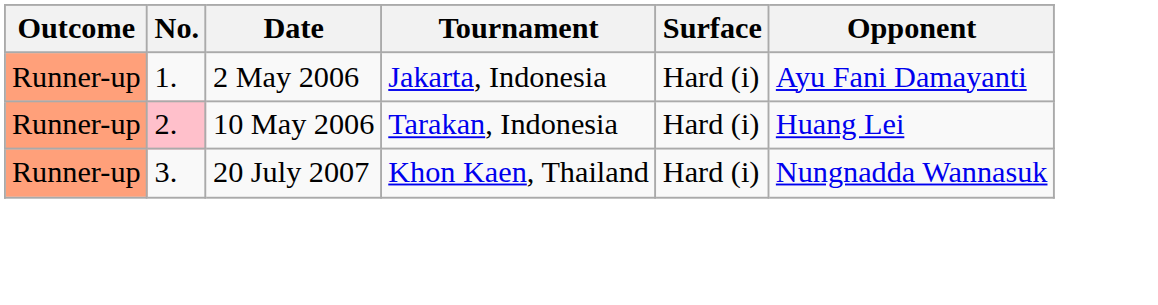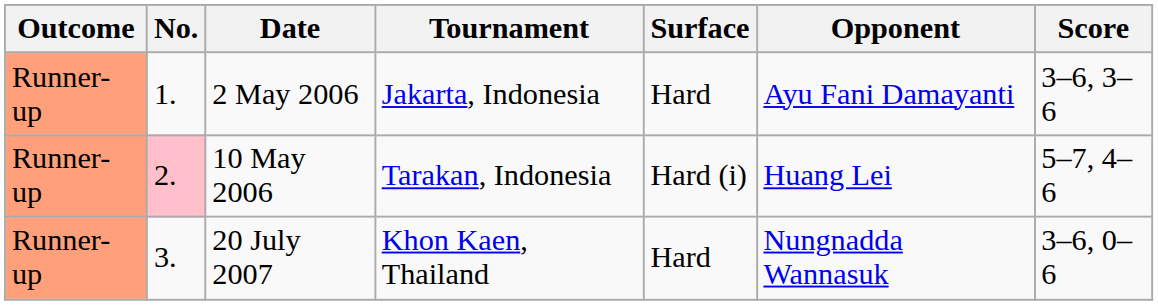+ column: Score | 3–6, 3–6 | 5–7, 4–6 | 3–6, 0–6
2 May 2006 | Surface: Hard (i) -> Hard
20 July 2007 | Surface: Hard (i) -> Hard
